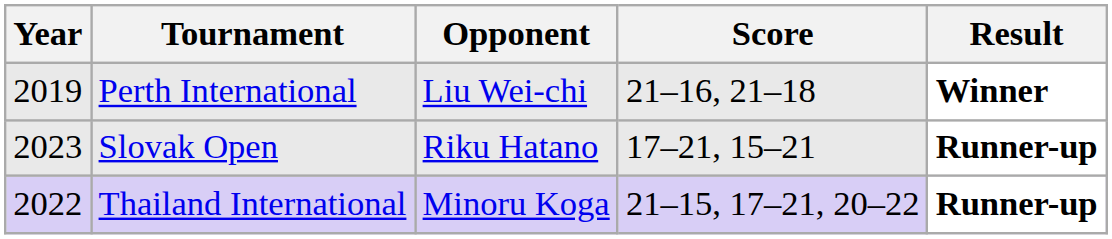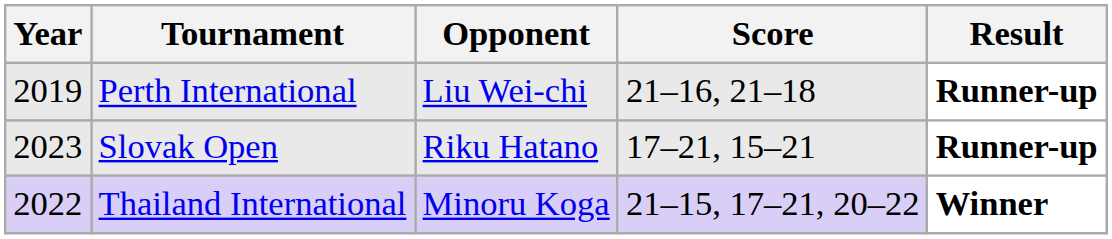Perth International | Result: Winner -> Runner-up
Thailand International | Result: Runner-up -> Winner
